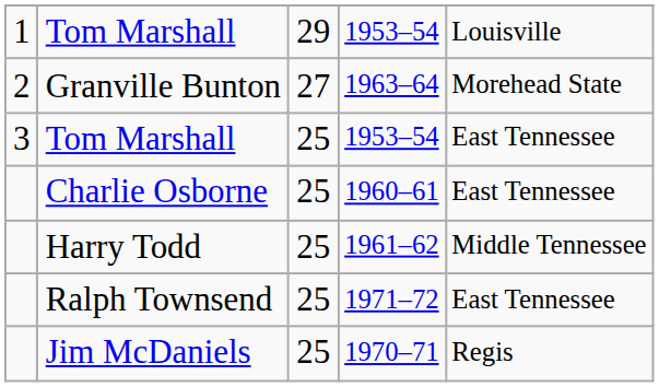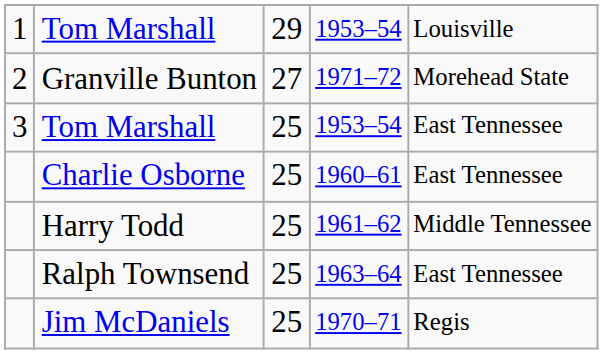Granville Bunton | column 4: 1963–64 -> 1971–72
Ralph Townsend | column 4: 1971–72 -> 1963–64
